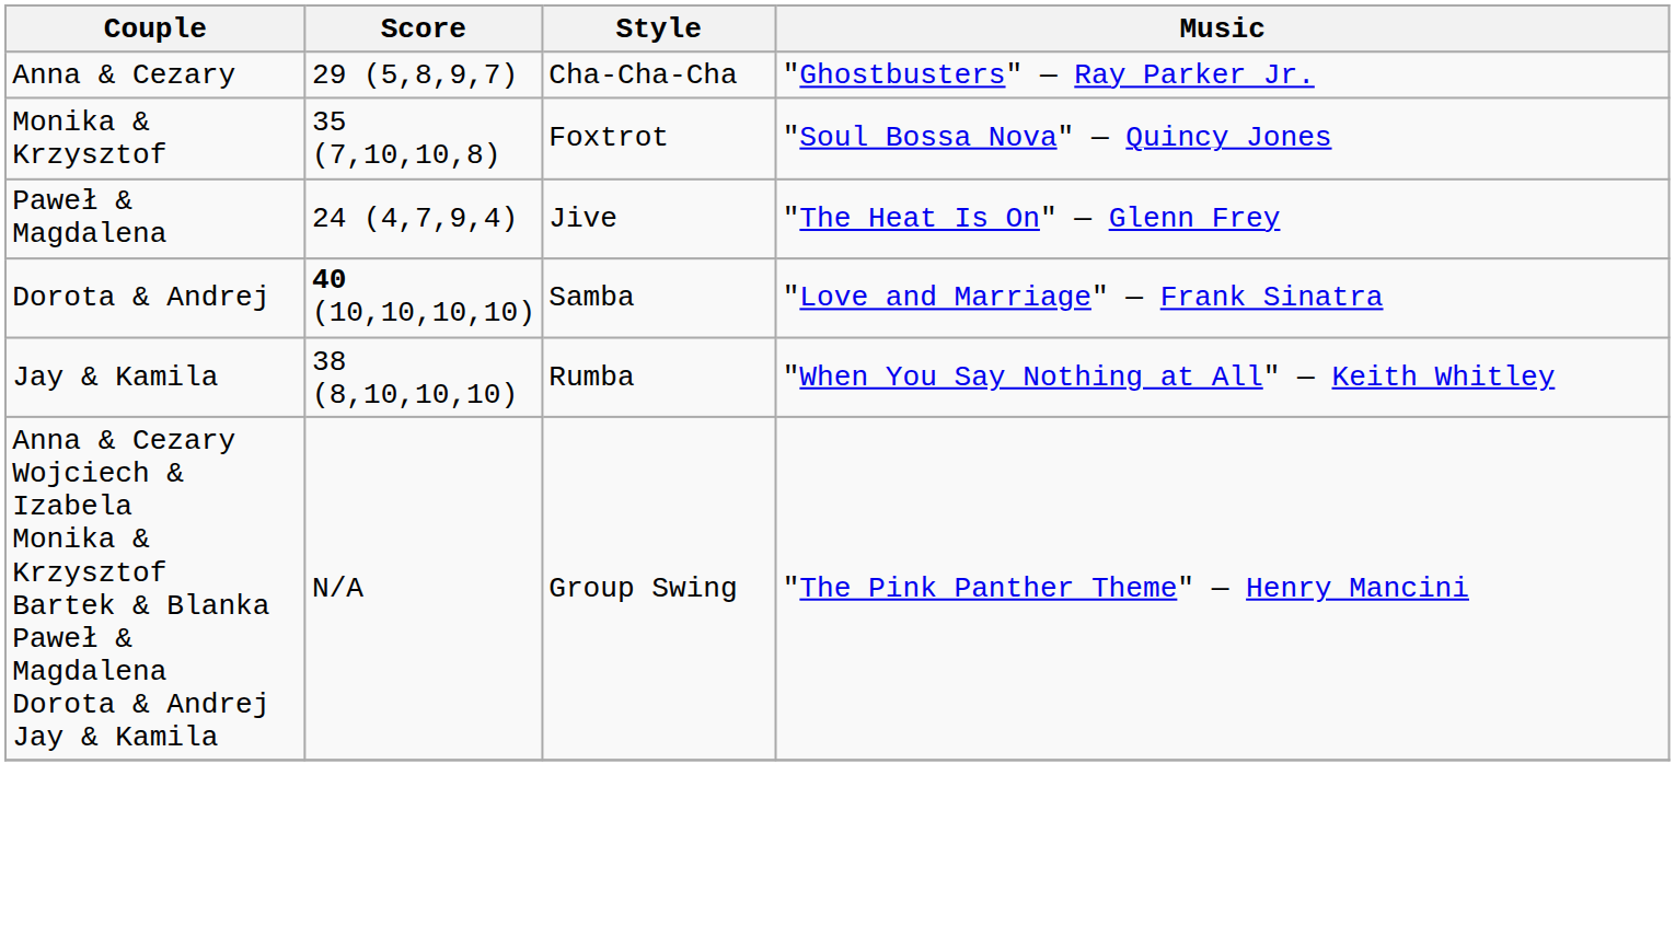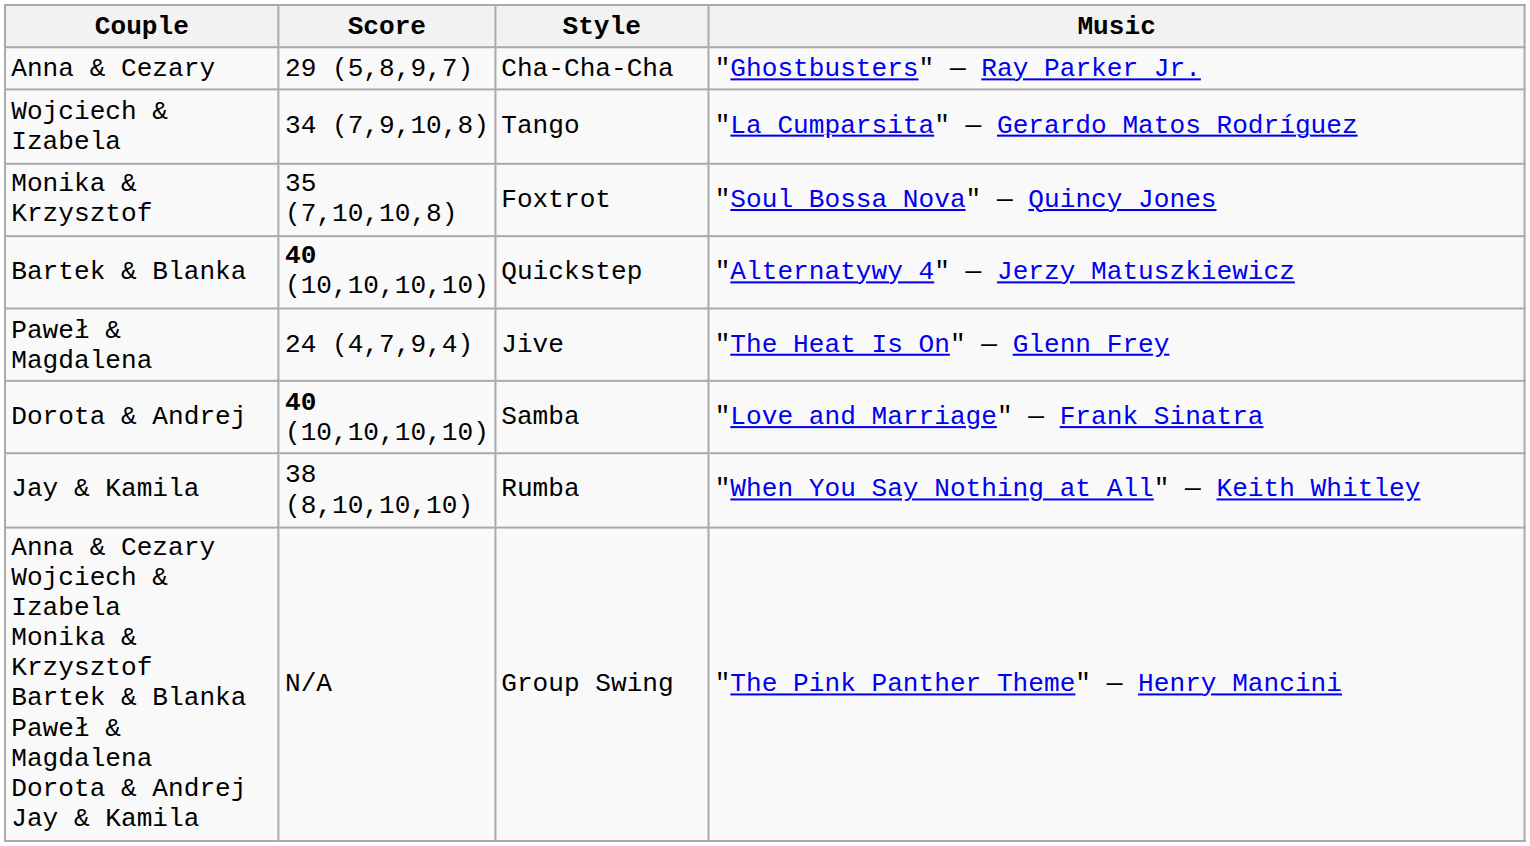+ row: Wojciech & Izabela | 34 (7,9,10,8) | Tango | "La Cumparsita" — Gerardo Matos Rodríguez
+ row: Bartek & Blanka | 40 (10,10,10,10) | Quickstep | "Alternatywy 4" — Jerzy Matuszkiewicz
